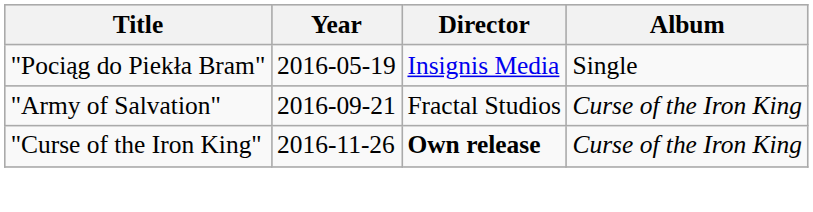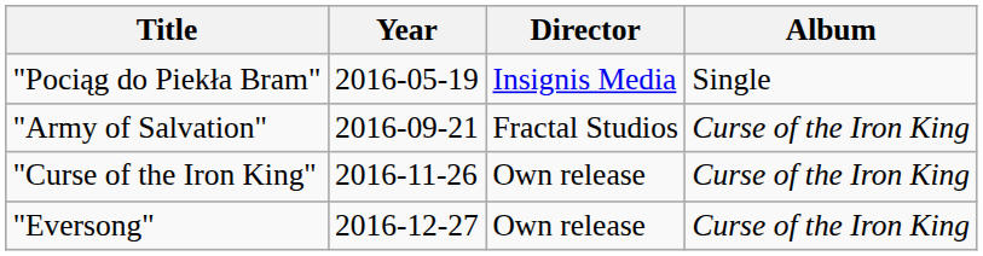"Curse of the Iron King" | Director: bold -> normal
+ row: "Eversong" | 2016-12-27 | Own release | Curse of the Iron King
